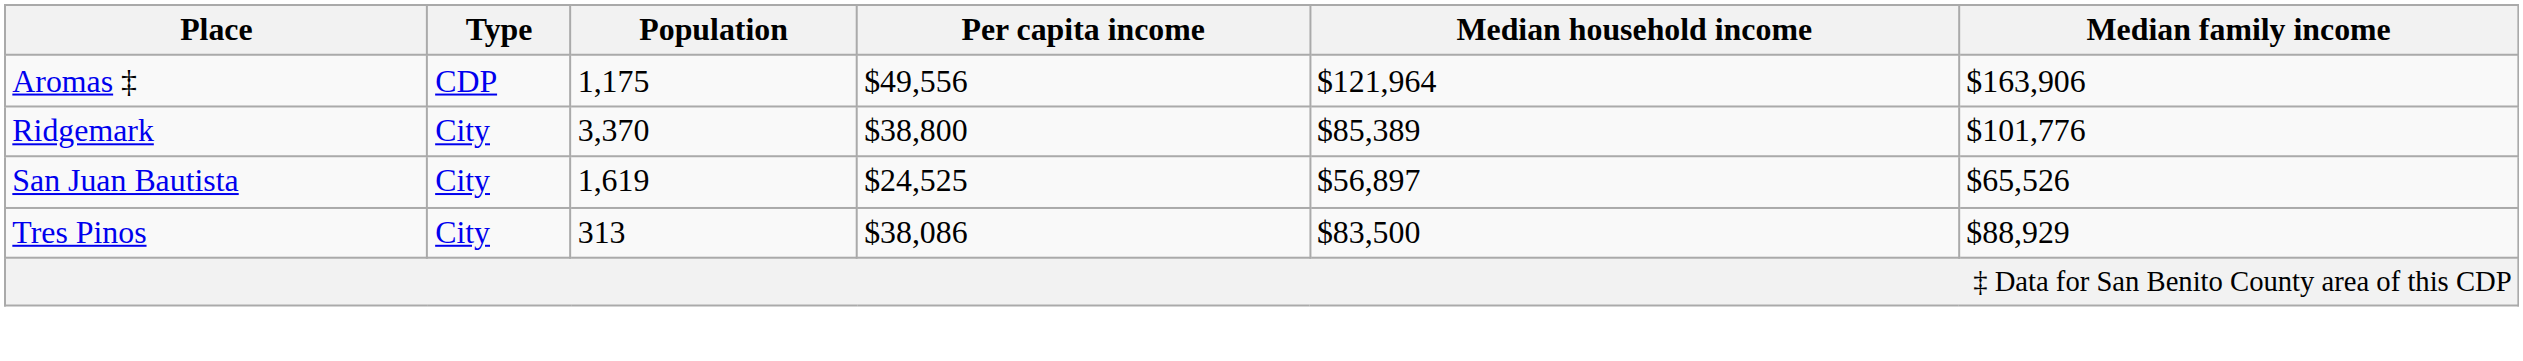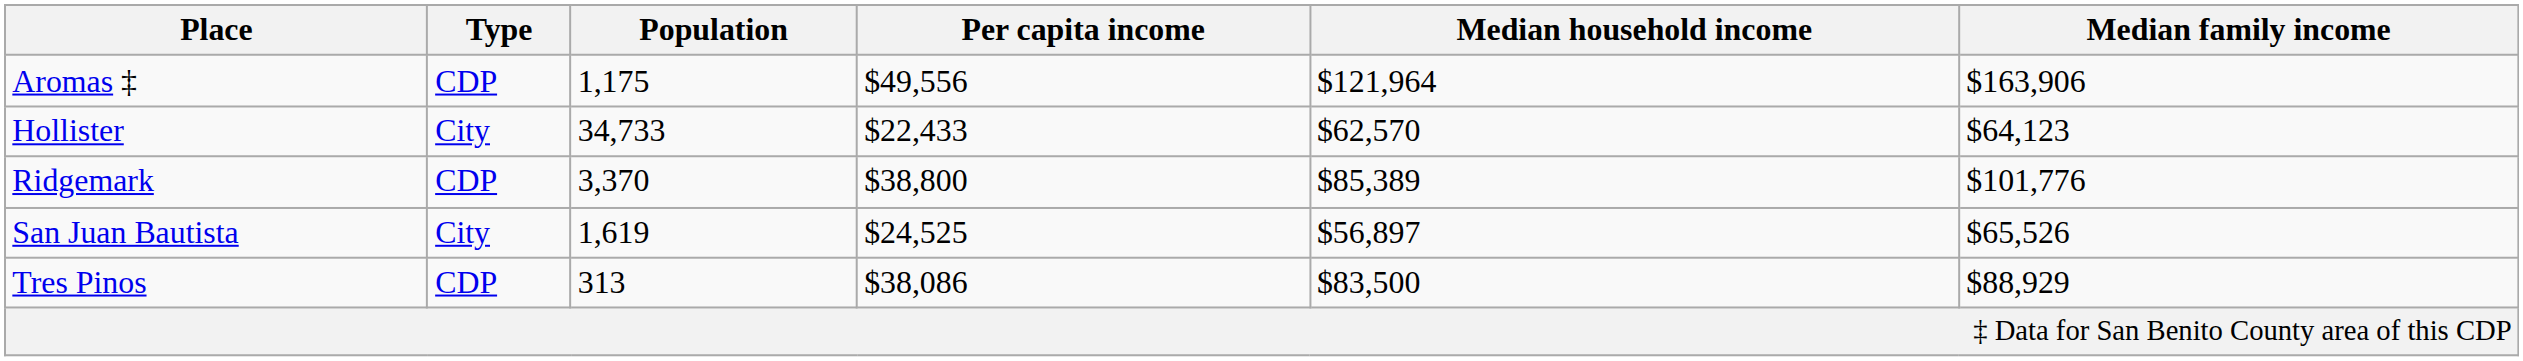+ row: Hollister | City | 34,733 | $22,433 | $62,570 | $64,123
Ridgemark | Type: City -> CDP
Tres Pinos | Type: City -> CDP
